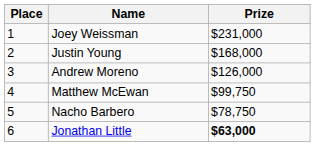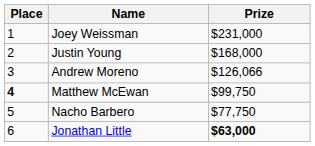Andrew Moreno | Prize: $126,000 -> $126,066
Matthew McEwan | Place: normal -> bold
Nacho Barbero | Prize: $78,750 -> $77,750
